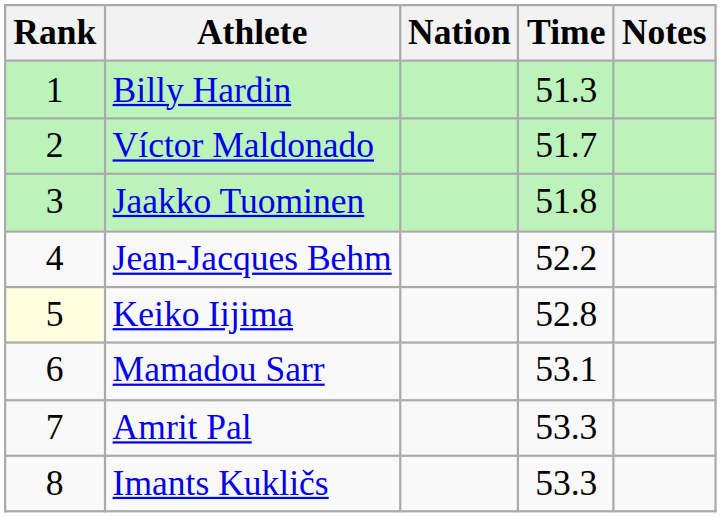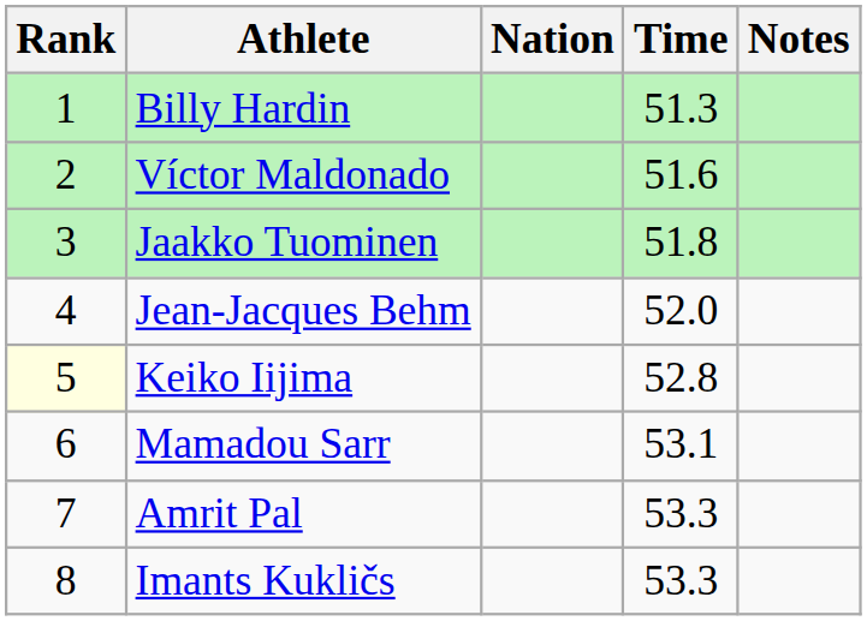Víctor Maldonado | Time: 51.7 -> 51.6
Jean-Jacques Behm | Time: 52.2 -> 52.0
